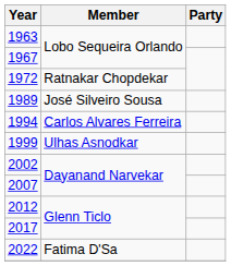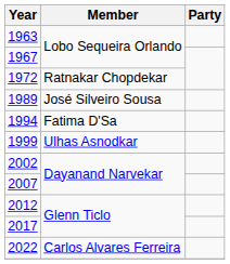1994 | Member: Carlos Alvares Ferreira -> Fatima D'Sa
2022 | Member: Fatima D'Sa -> Carlos Alvares Ferreira
